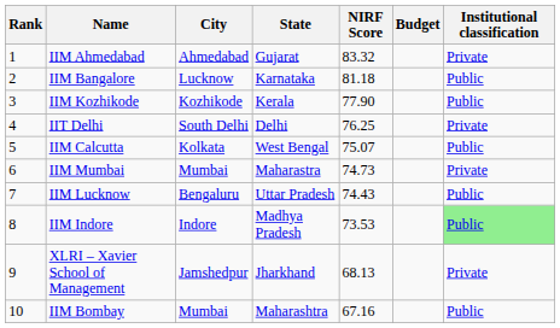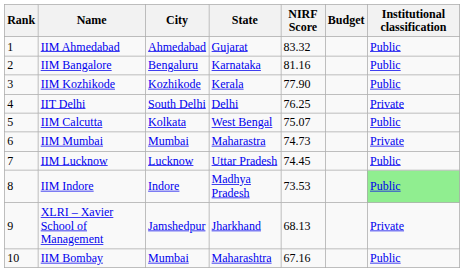IIM Ahmedabad | Institutional classification: Private -> Public
IIM Bangalore | City: Lucknow -> Bengaluru
IIM Bangalore | NIRF Score: 81.18 -> 81.16
IIM Lucknow | City: Bengaluru -> Lucknow
IIM Lucknow | NIRF Score: 74.43 -> 74.45
